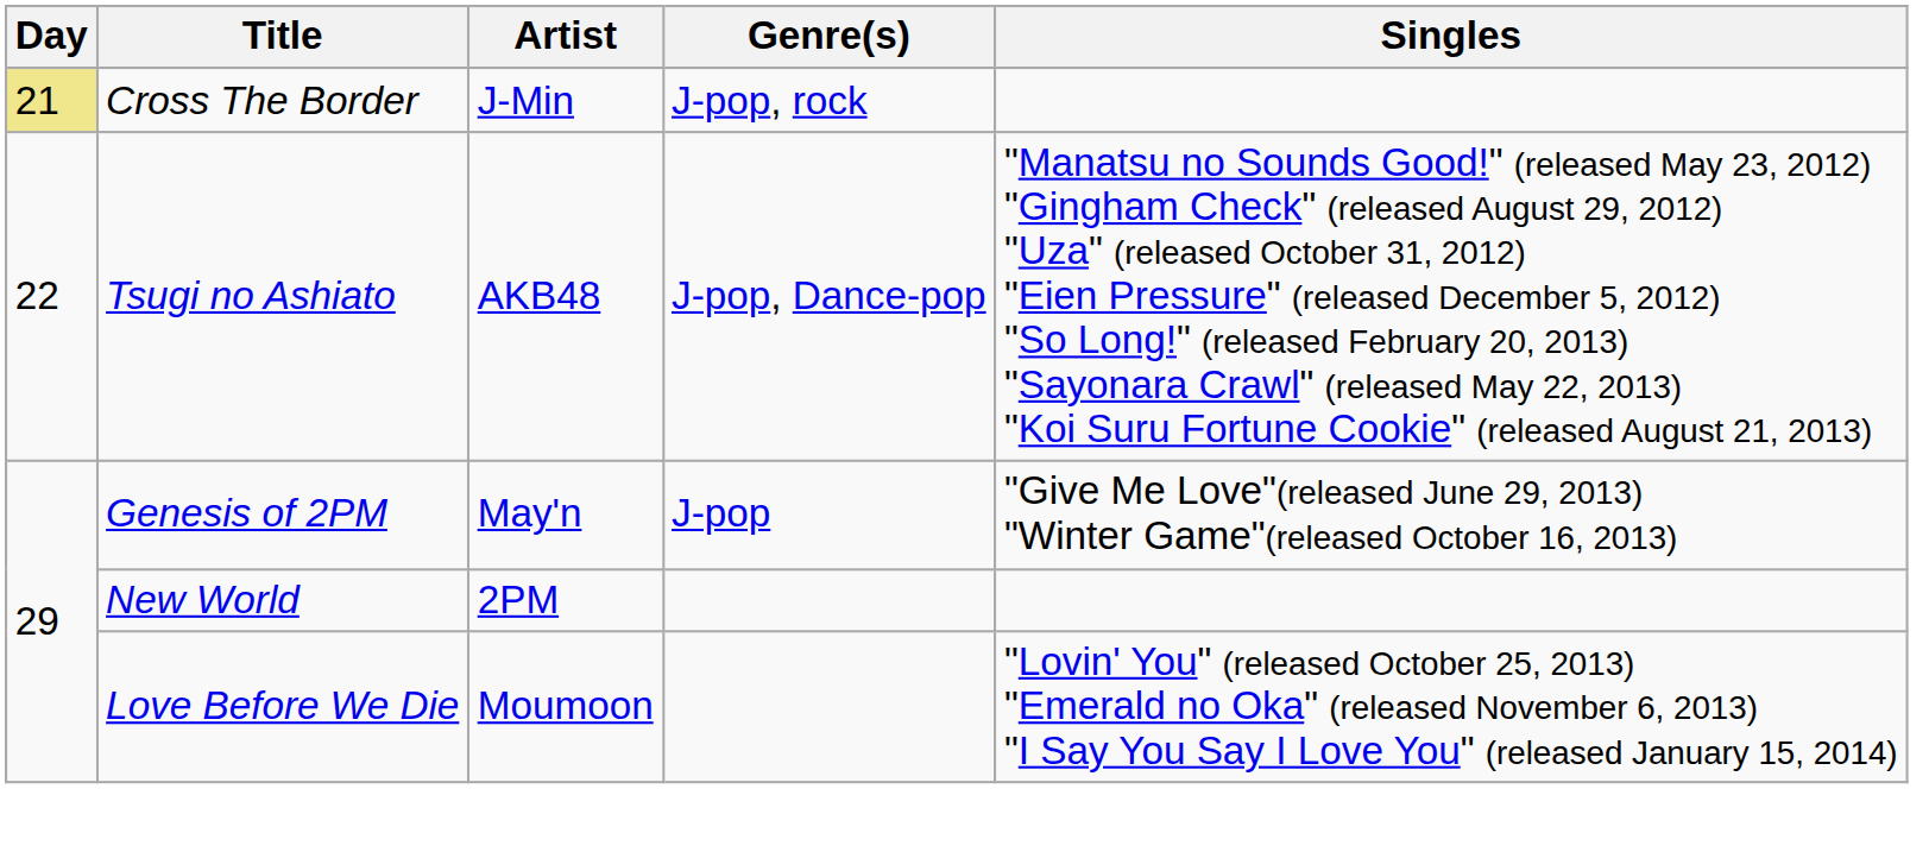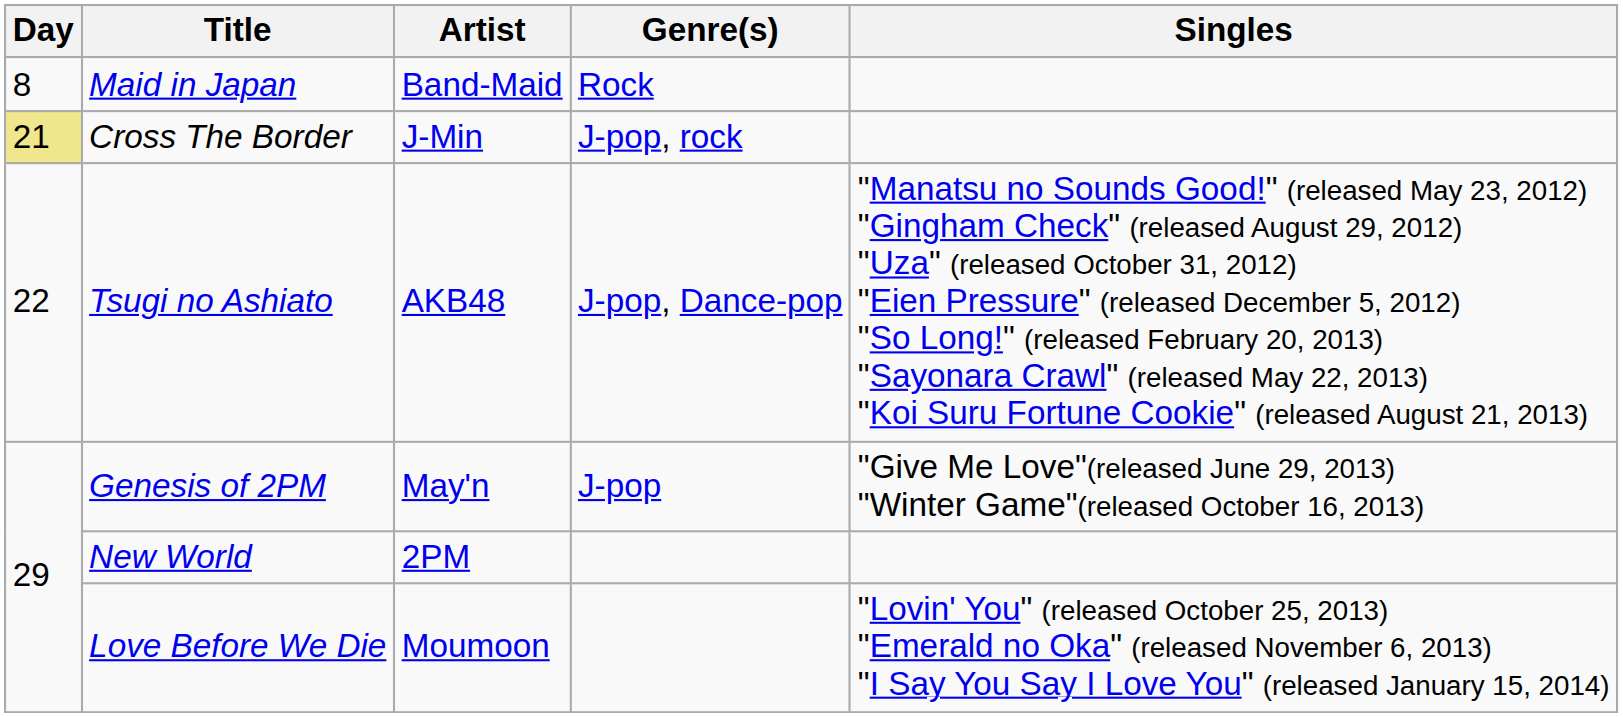+ row: 8 | Maid in Japan | Band-Maid | Rock
